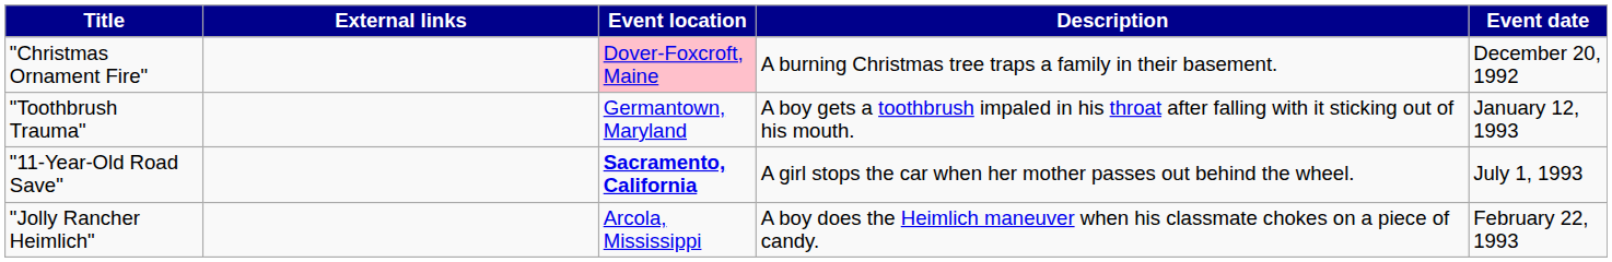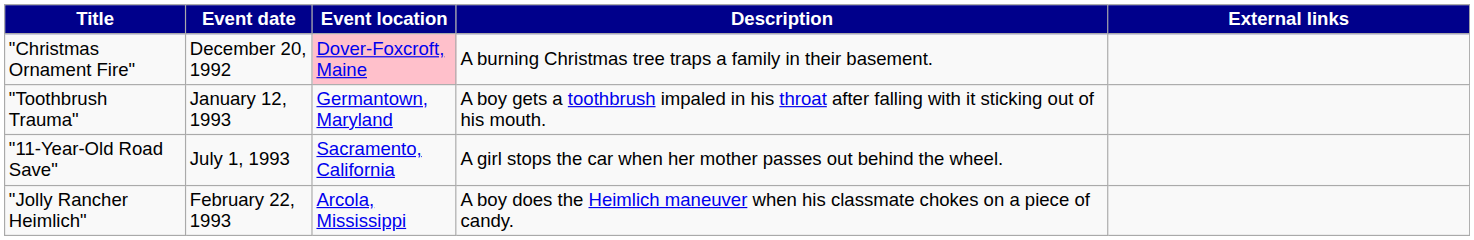columns swapped: Event date <-> External links
"11-Year-Old Road Save" | Event location: bold -> normal
